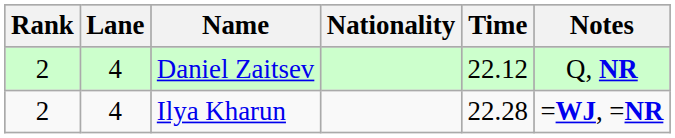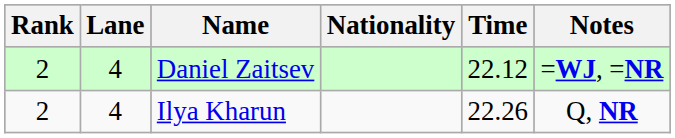Daniel Zaitsev | Notes: Q, NR -> =WJ, =NR
Ilya Kharun | Time: 22.28 -> 22.26
Ilya Kharun | Notes: =WJ, =NR -> Q, NR
